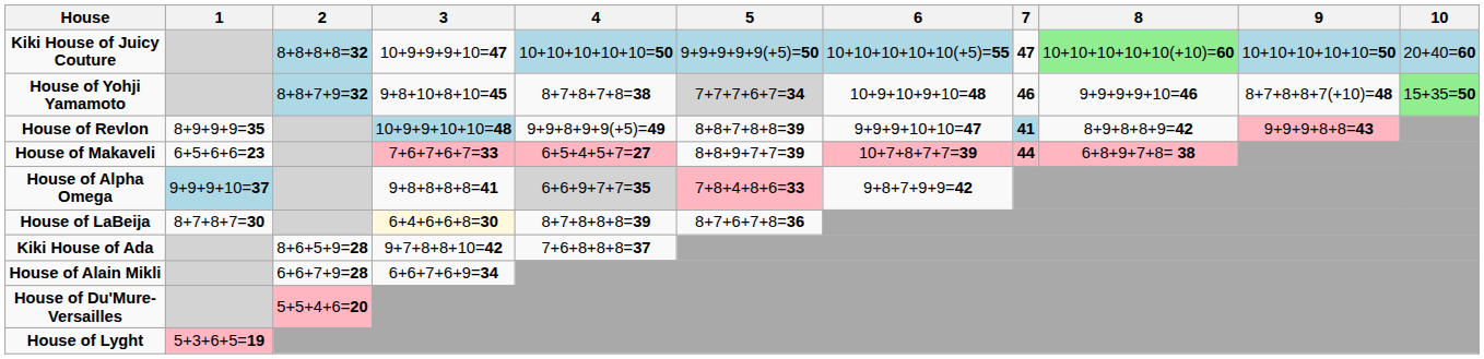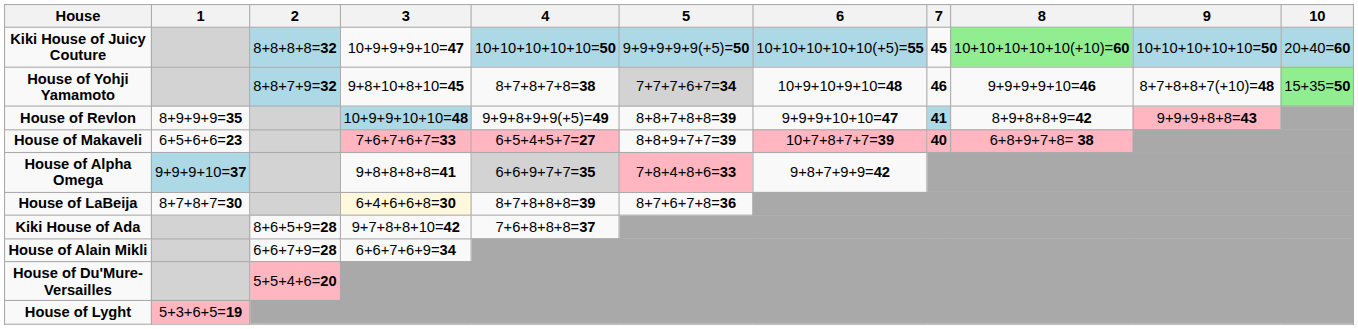Kiki House of Juicy Couture | 7: 47 -> 45
House of Makaveli | 7: 44 -> 40
